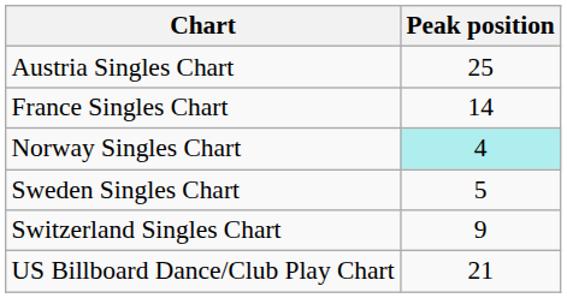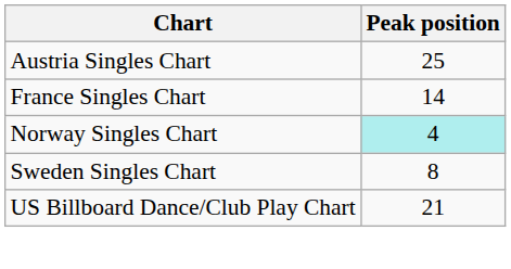Sweden Singles Chart | Peak position: 5 -> 8
- row: Switzerland Singles Chart | 9
